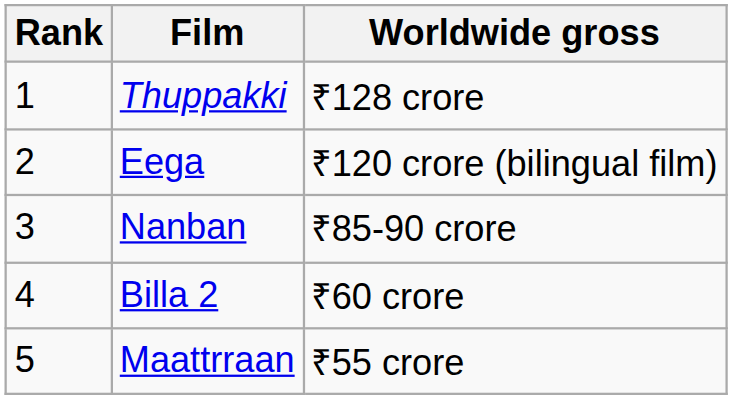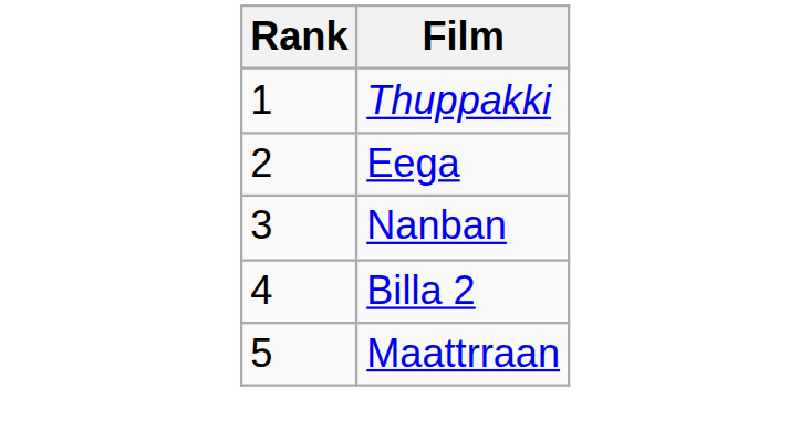- column: Worldwide gross | ₹128 crore | ₹120 crore (bilingual film) | ₹85-90 crore | ₹60 crore | ₹55 crore
